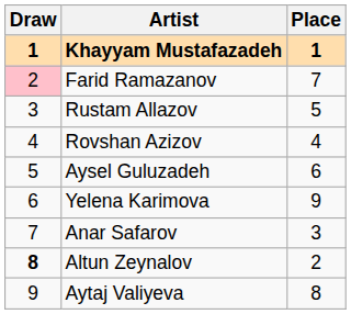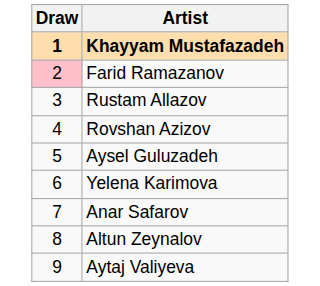- column: Place | 1 | 7 | 5 | 4 | 6 | 9 | 3 | 2 | 8
Altun Zeynalov | Draw: bold -> normal
